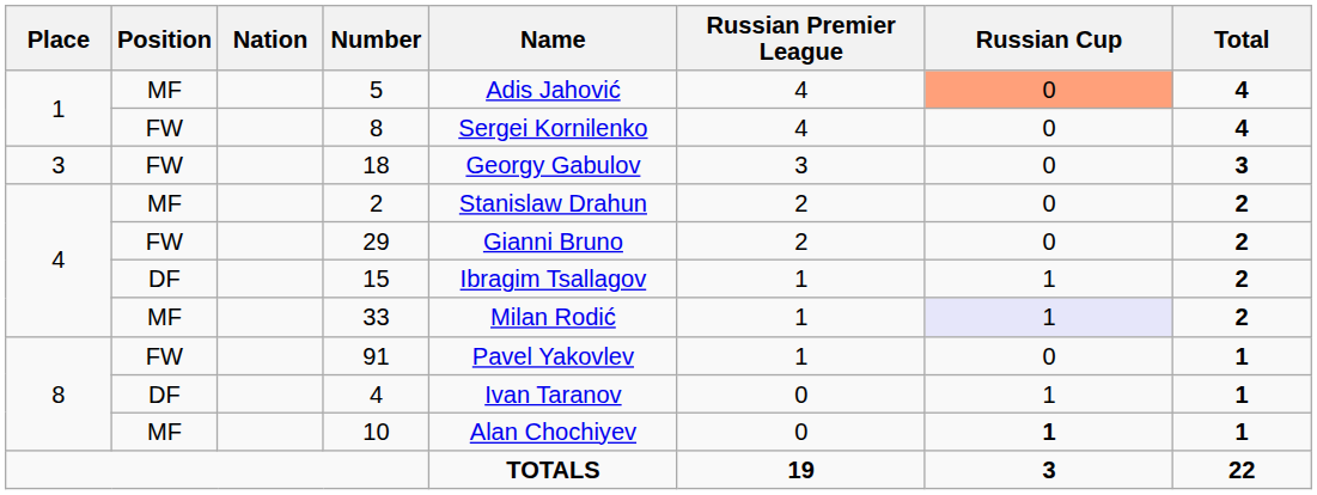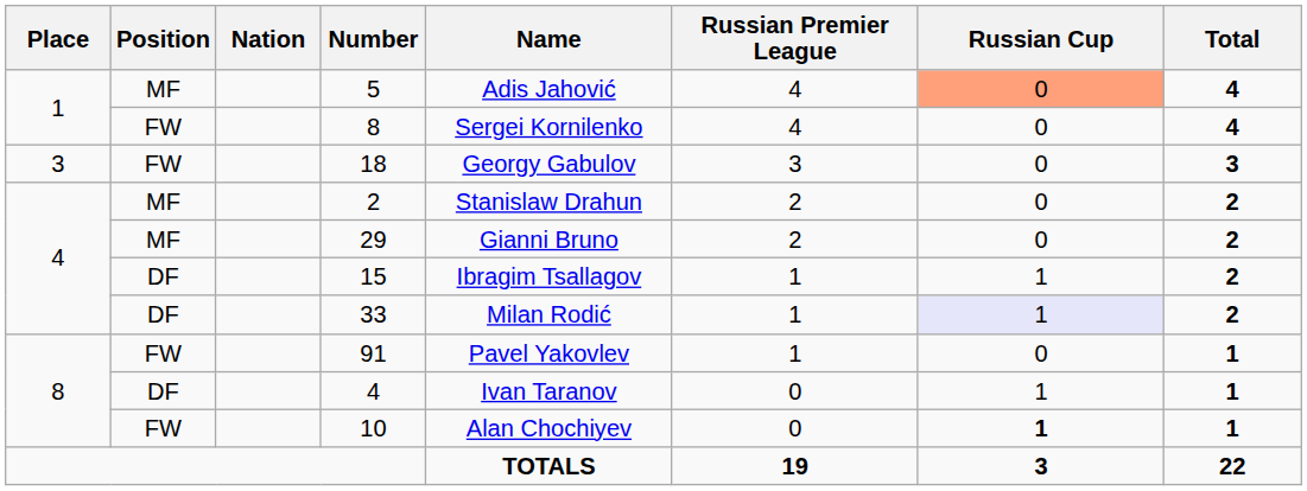29 | Position: FW -> MF
33 | Position: MF -> DF
10 | Position: MF -> FW
